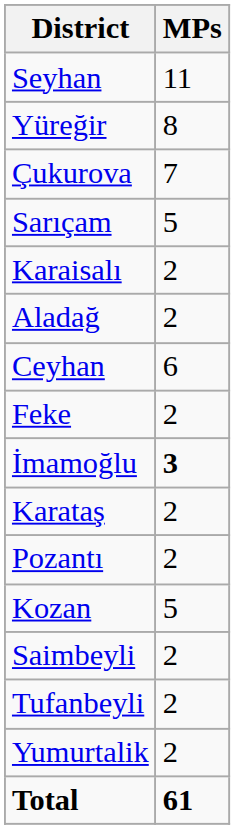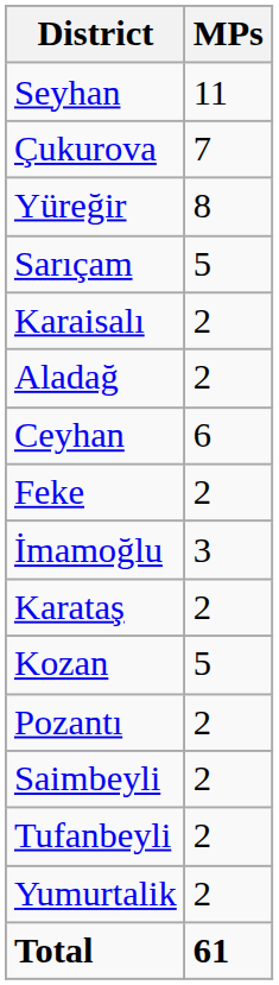rows swapped: Yüreğir <-> Çukurova
İmamoğlu | MPs: bold -> normal
rows swapped: Kozan <-> Pozantı
